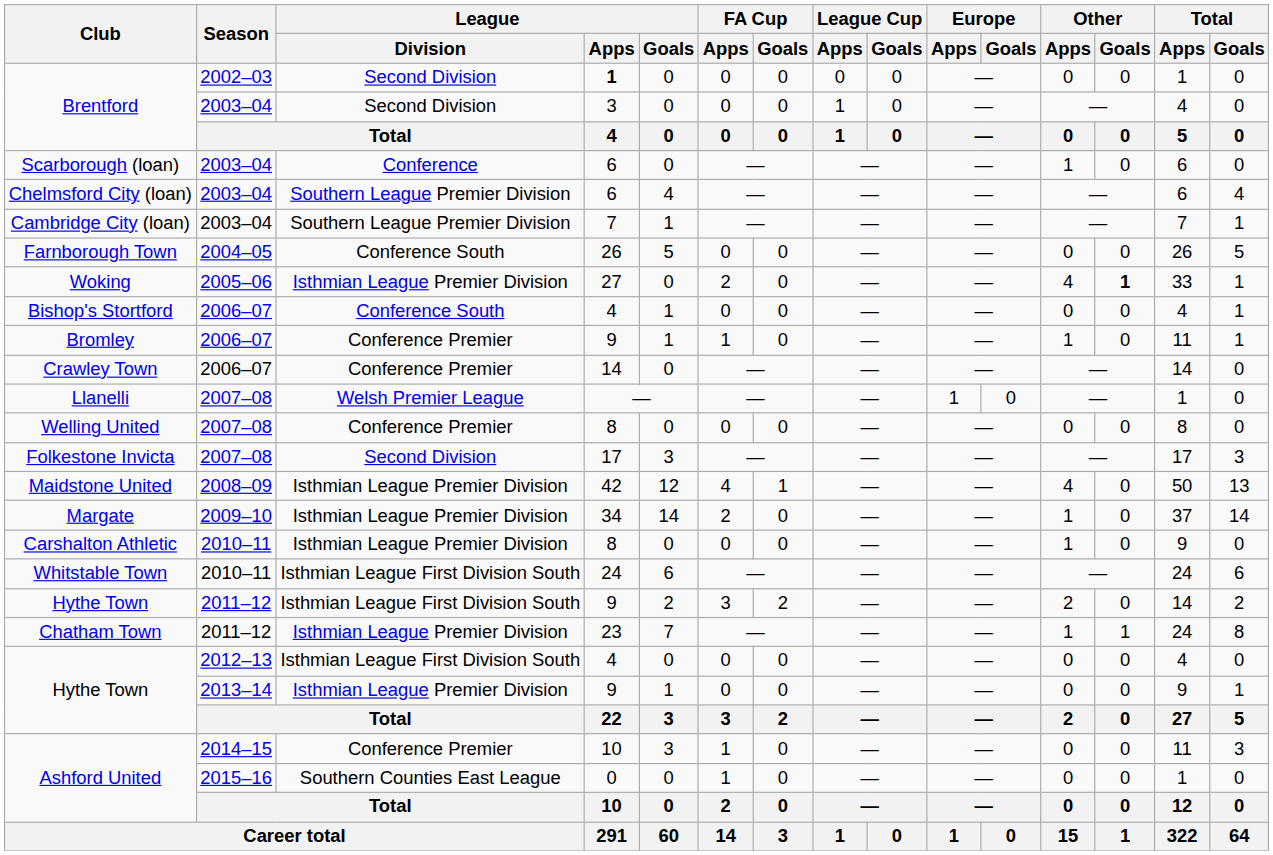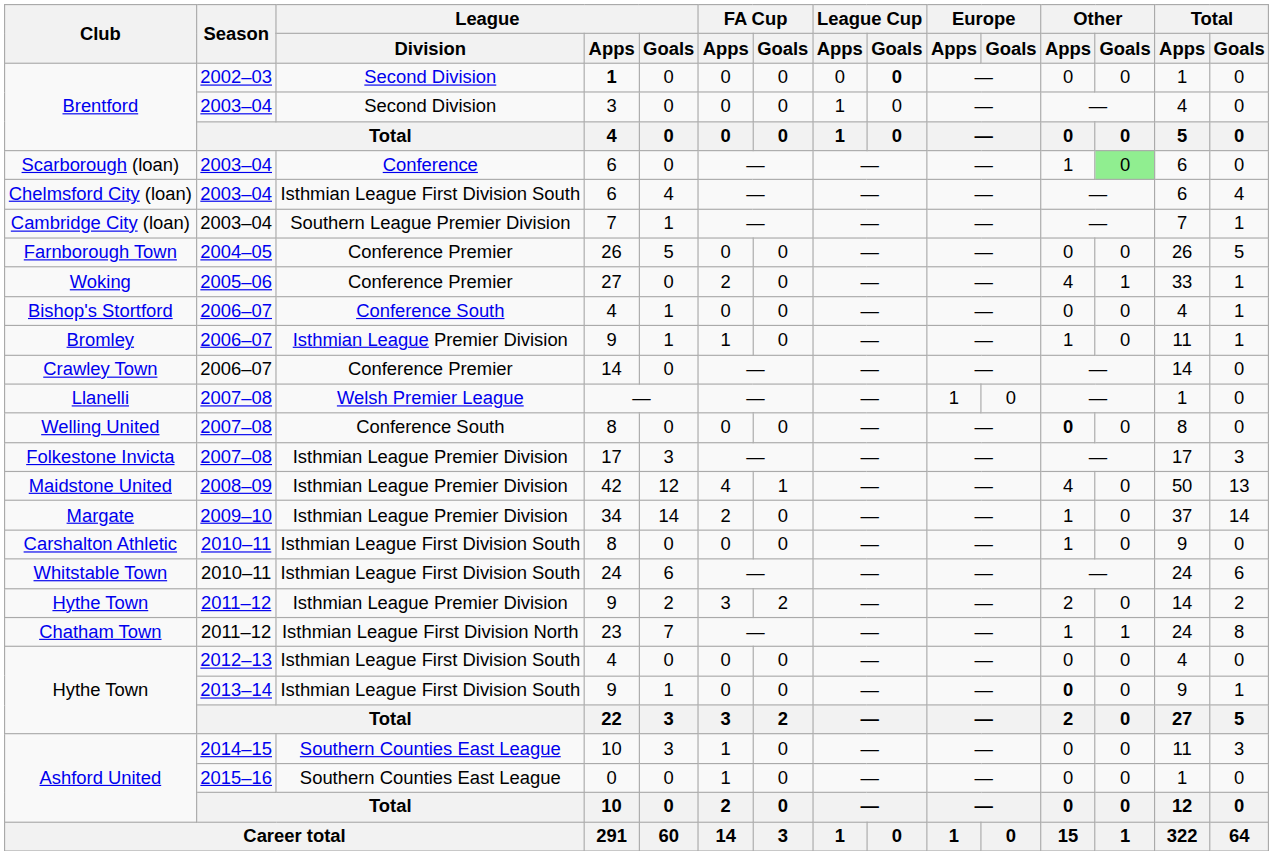Brentford / 2002–03 | League Cup / Goals: normal -> bold
Scarborough (loan) | Other / Goals: no background -> lightgreen background
Chelmsford City (loan) | League / Division: Southern League Premier Division -> Isthmian League First Division South
Farnborough Town | League / Division: Conference South -> Conference Premier
Woking | League / Division: Isthmian League Premier Division -> Conference Premier
Woking | Other / Goals: bold -> normal
Bromley | League / Division: Conference Premier -> Isthmian League Premier Division
Welling United | League / Division: Conference Premier -> Conference South
Welling United | Other / Apps: normal -> bold
Folkestone Invicta | League / Division: Second Division -> Isthmian League Premier Division
Carshalton Athletic | League / Division: Isthmian League Premier Division -> Isthmian League First Division South
Hythe Town / 2011–12 | League / Division: Isthmian League First Division South -> Isthmian League Premier Division
Chatham Town | League / Division: Isthmian League Premier Division -> Isthmian League First Division North
Hythe Town / 2013–14 | League / Division: Isthmian League Premier Division -> Isthmian League First Division South
Hythe Town / 2013–14 | Other / Apps: normal -> bold
Ashford United / 2014–15 | League / Division: Conference Premier -> Southern Counties East League
